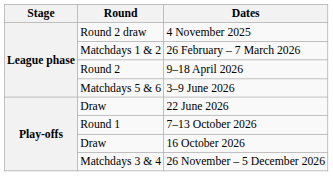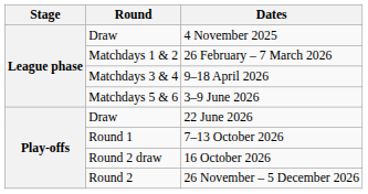4 November 2025 | Round: Round 2 draw -> Draw
9–18 April 2026 | Round: Round 2 -> Matchdays 3 & 4
16 October 2026 | Round: Draw -> Round 2 draw
26 November – 5 December 2026 | Round: Matchdays 3 & 4 -> Round 2
